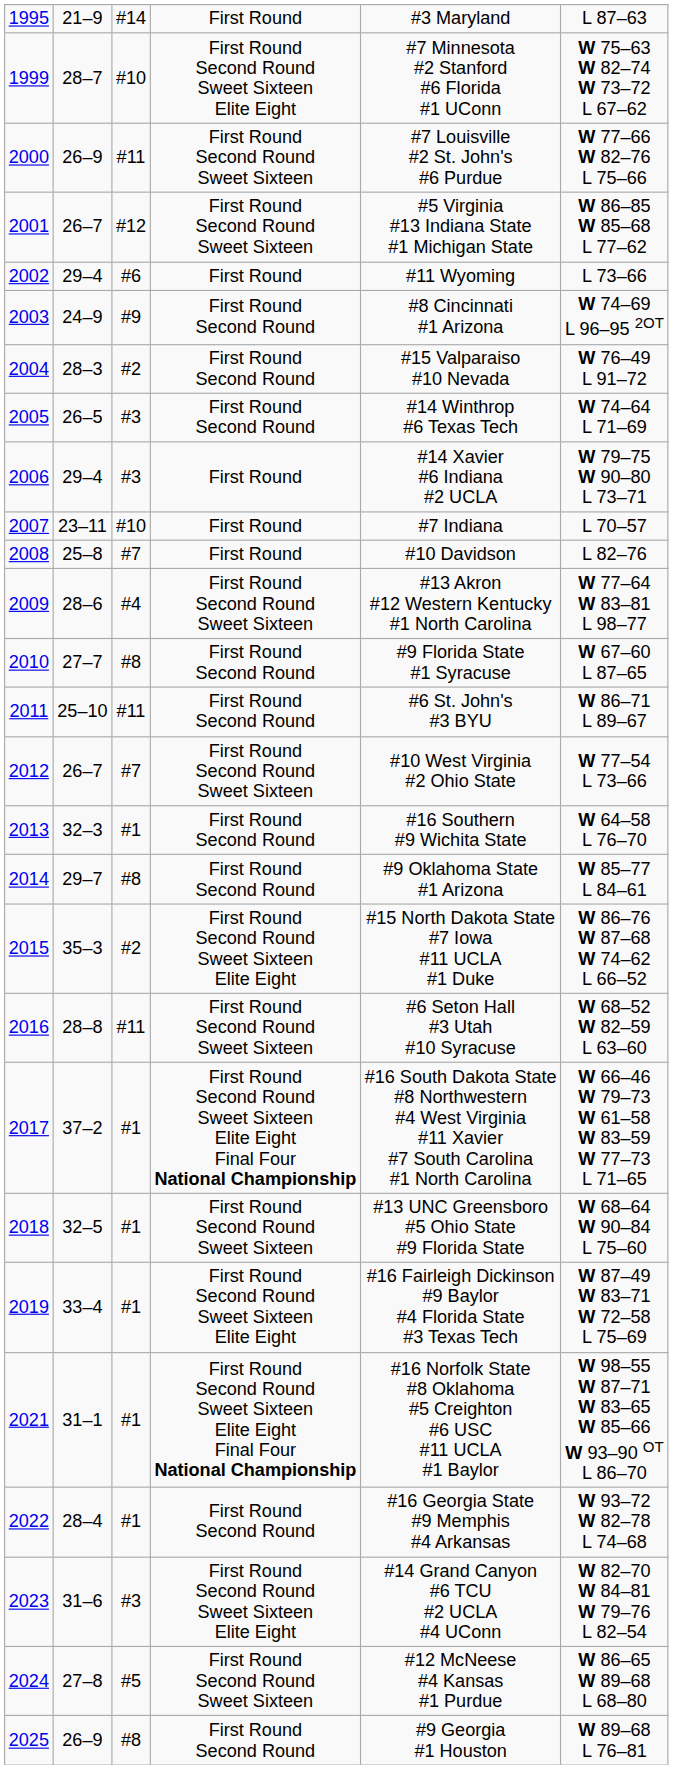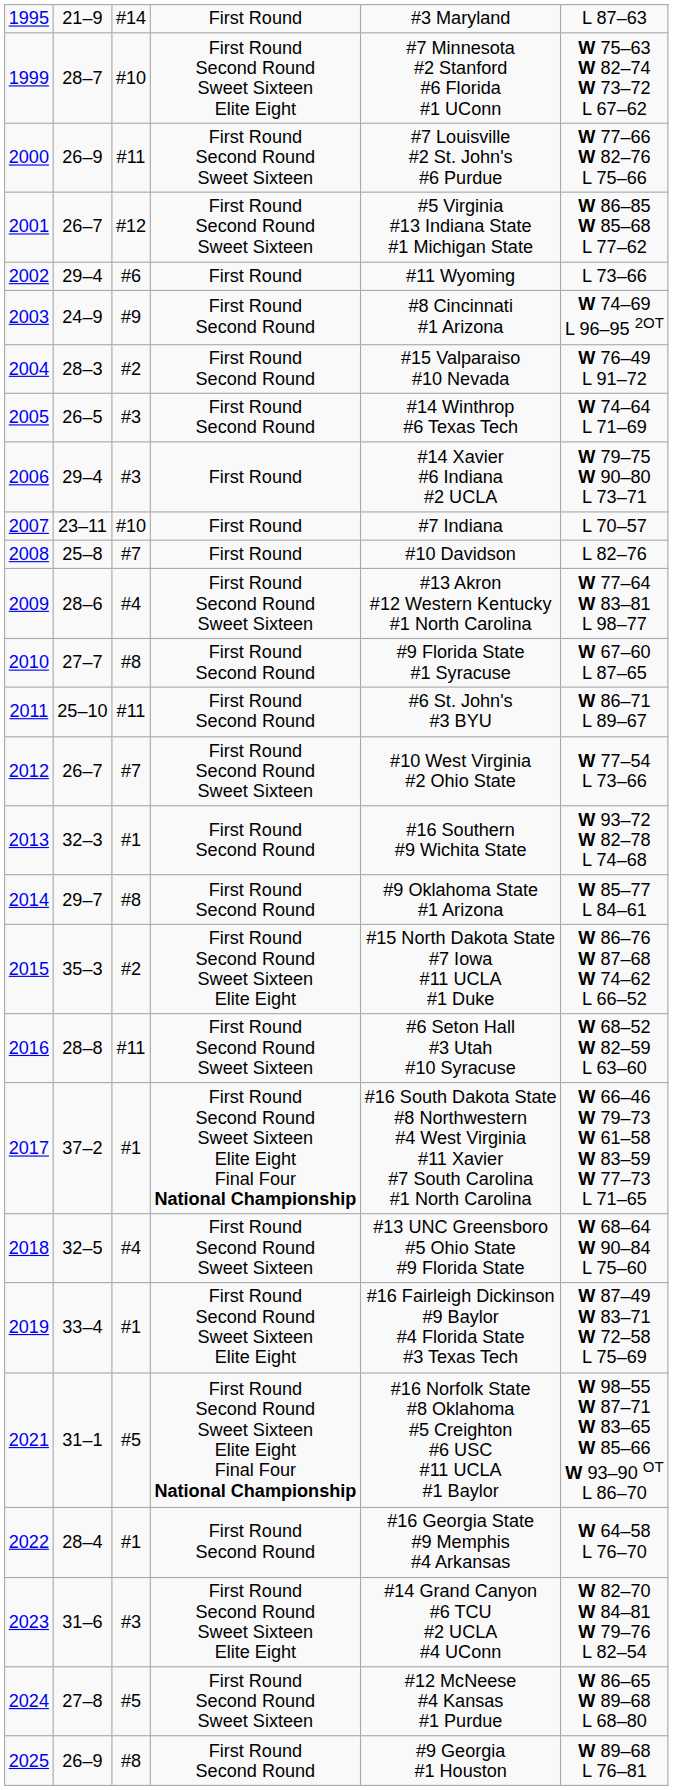2013 | column 6: W 64–58 L 76–70 -> W 93–72 W 82–78 L 74–68
2018 | column 3: #1 -> #4
2021 | column 3: #1 -> #5
2022 | column 6: W 93–72 W 82–78 L 74–68 -> W 64–58 L 76–70
